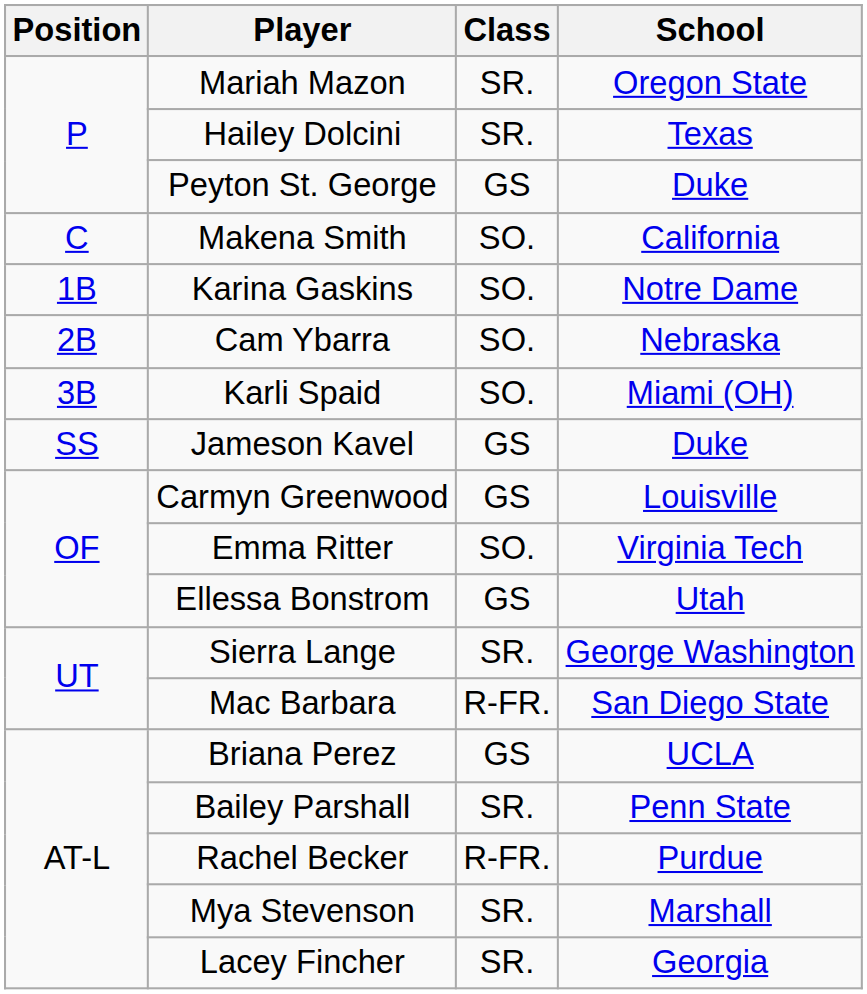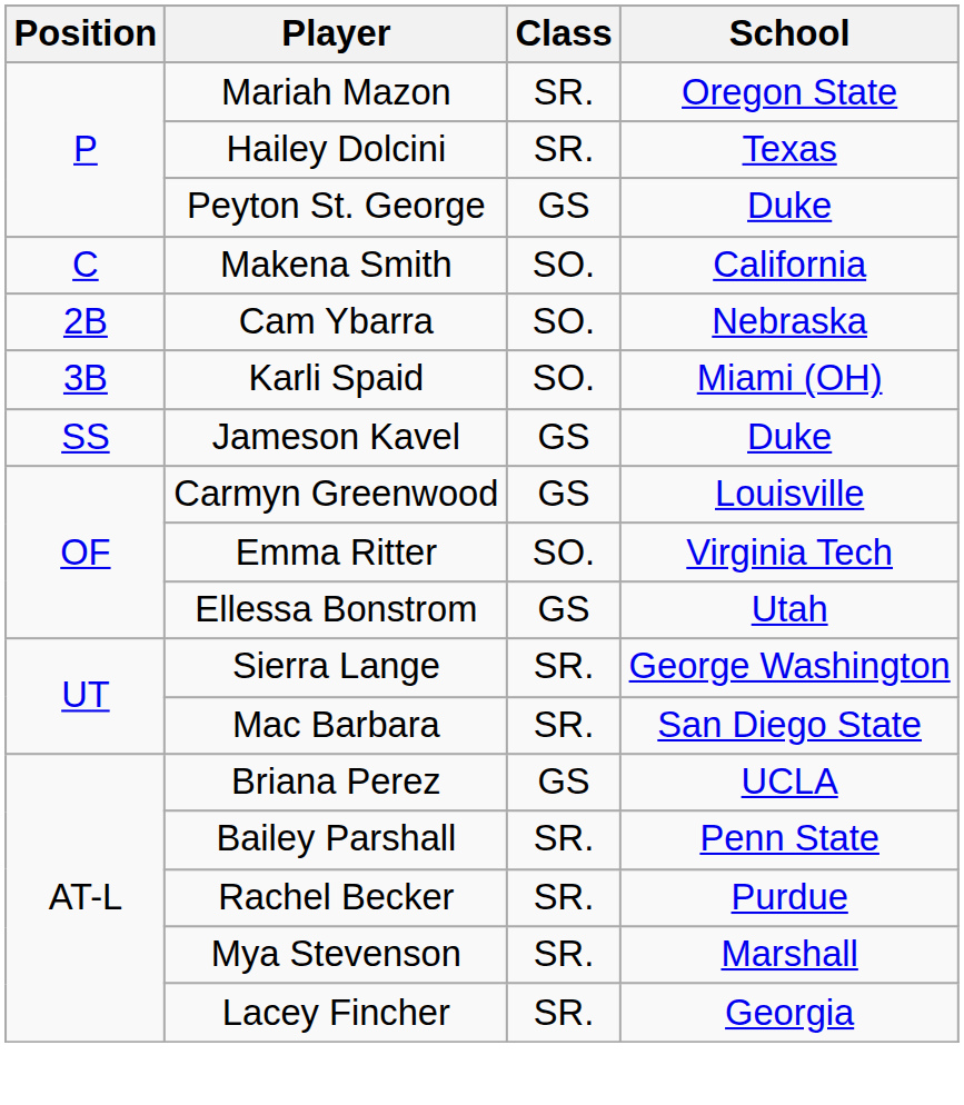- row: 1B | Karina Gaskins | SO. | Notre Dame
Mac Barbara | Class: R-FR. -> SR.
Rachel Becker | Class: R-FR. -> SR.
